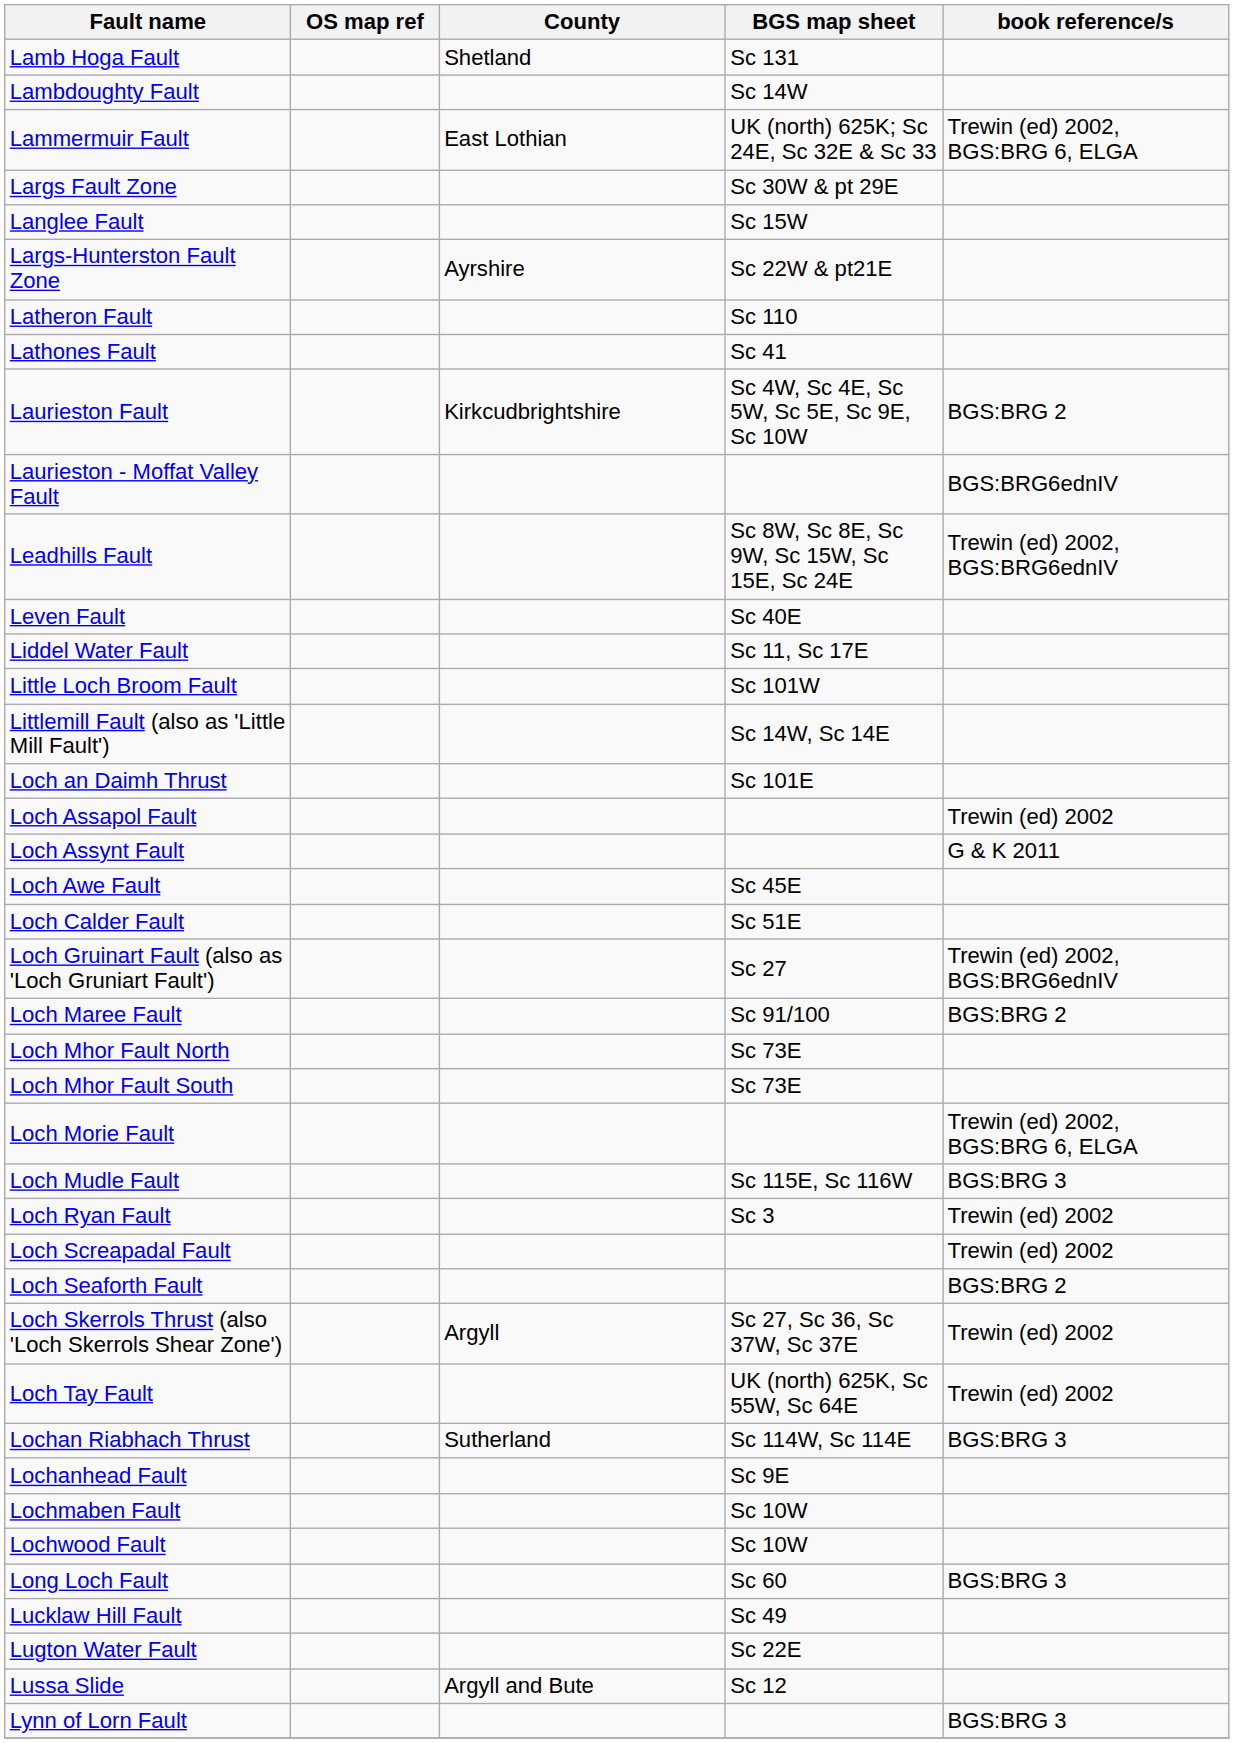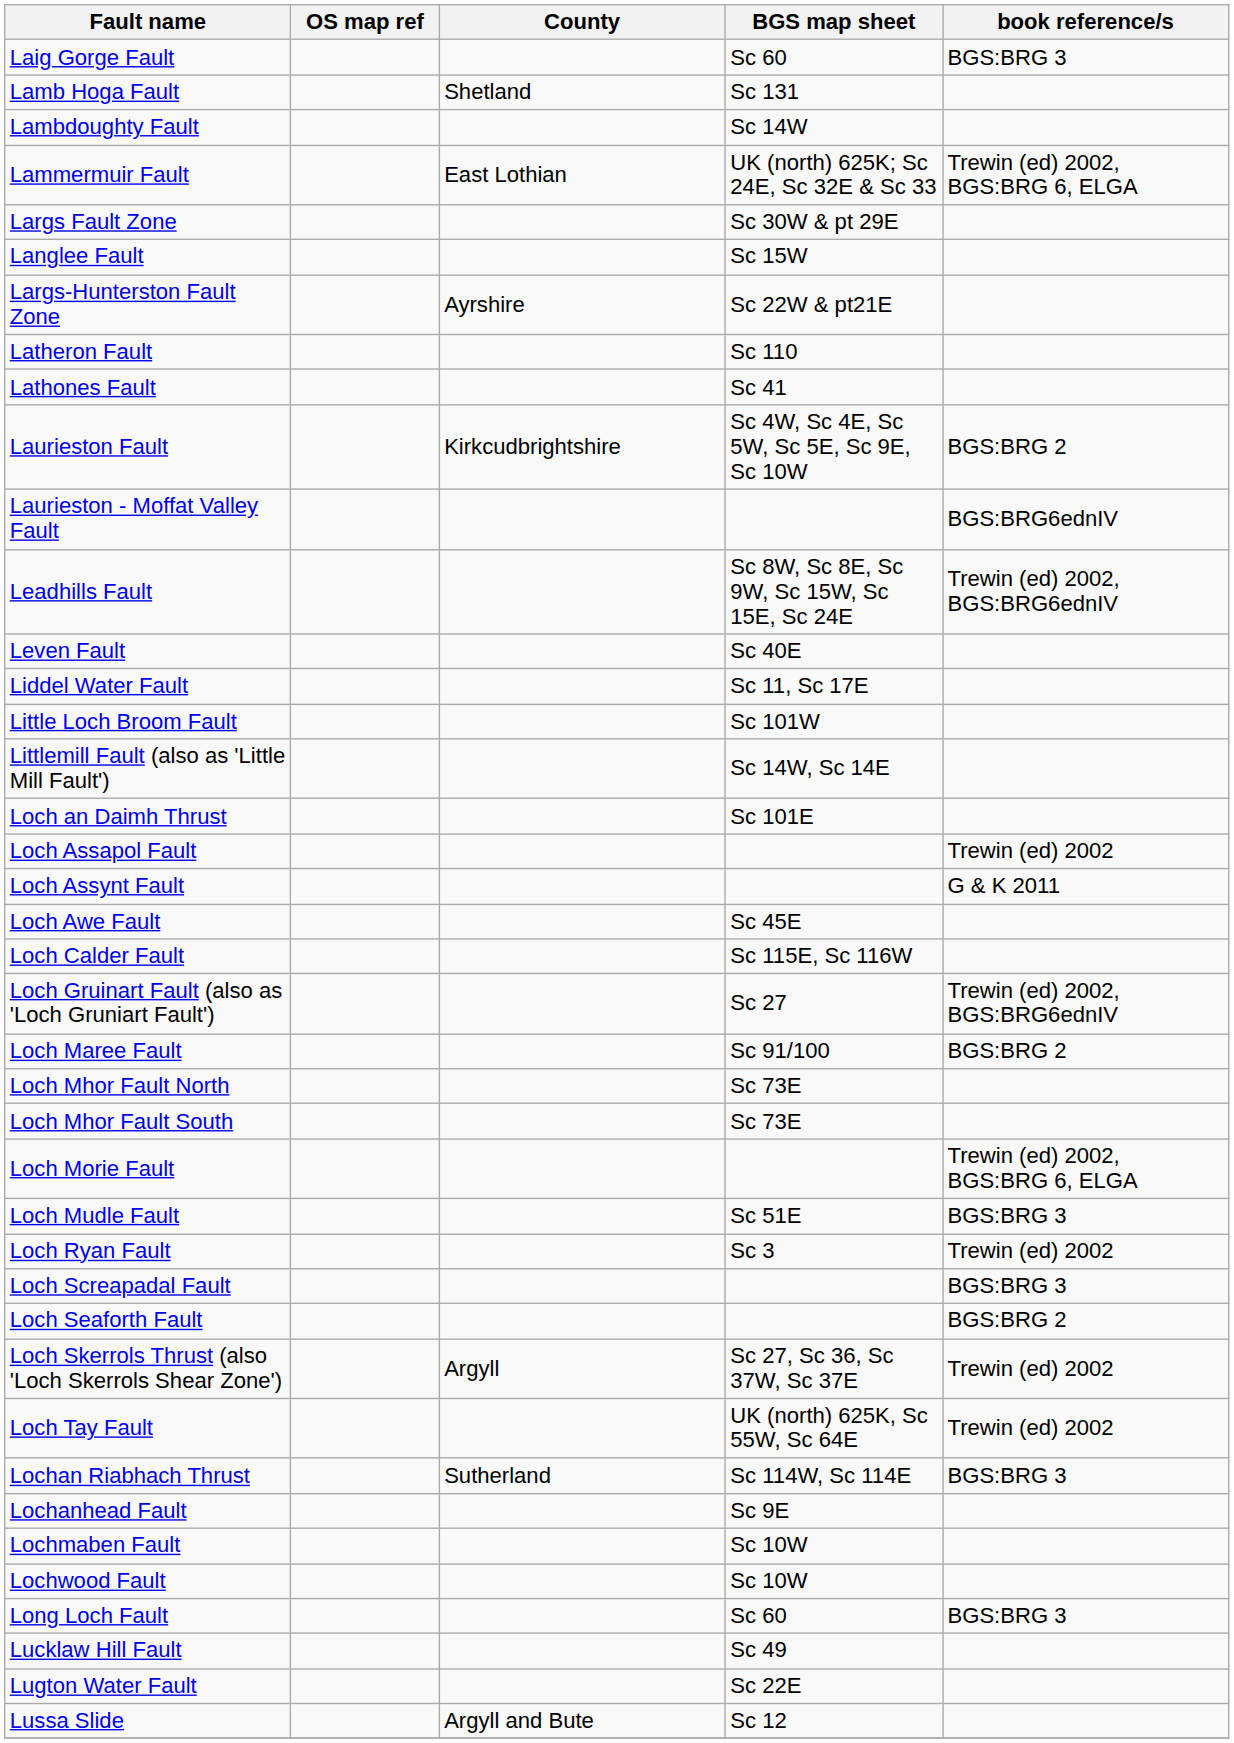+ row: Laig Gorge Fault | Sc 60 | BGS:BRG 3
Loch Calder Fault | BGS map sheet: Sc 51E -> Sc 115E, Sc 116W
Loch Mudle Fault | BGS map sheet: Sc 115E, Sc 116W -> Sc 51E
Loch Screapadal Fault | book reference/s: Trewin (ed) 2002 -> BGS:BRG 3
- row: Lynn of Lorn Fault | BGS:BRG 3
